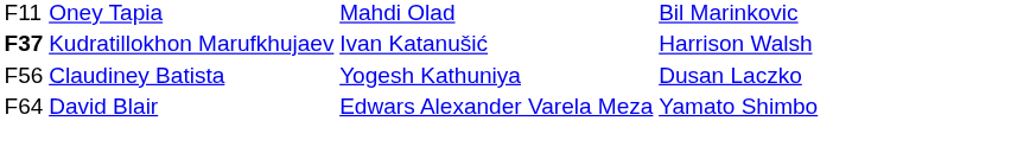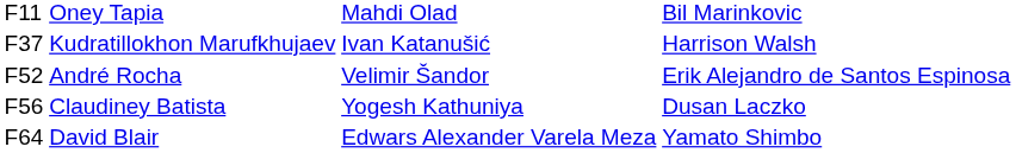Kudratillokhon Marufkhujaev | column 1: bold -> normal
+ row: F52 | André Rocha | Velimir Šandor | Erik Alejandro de Santos Espinosa
